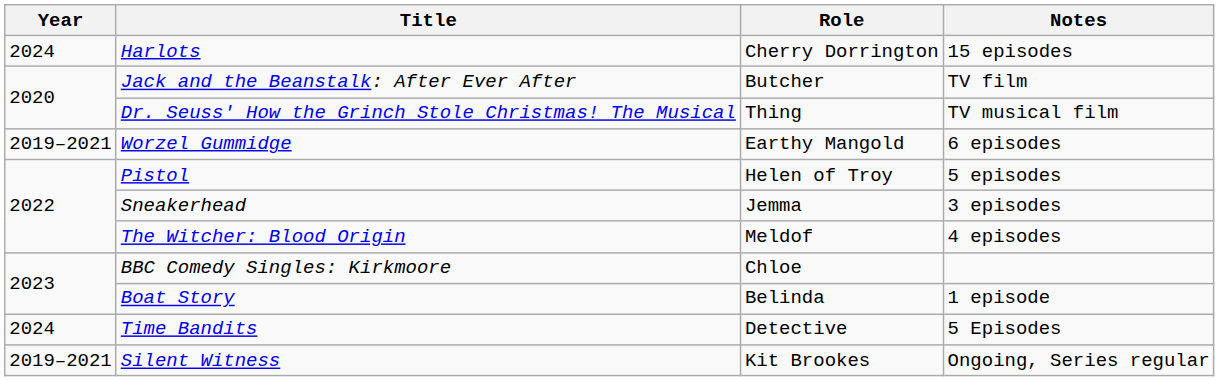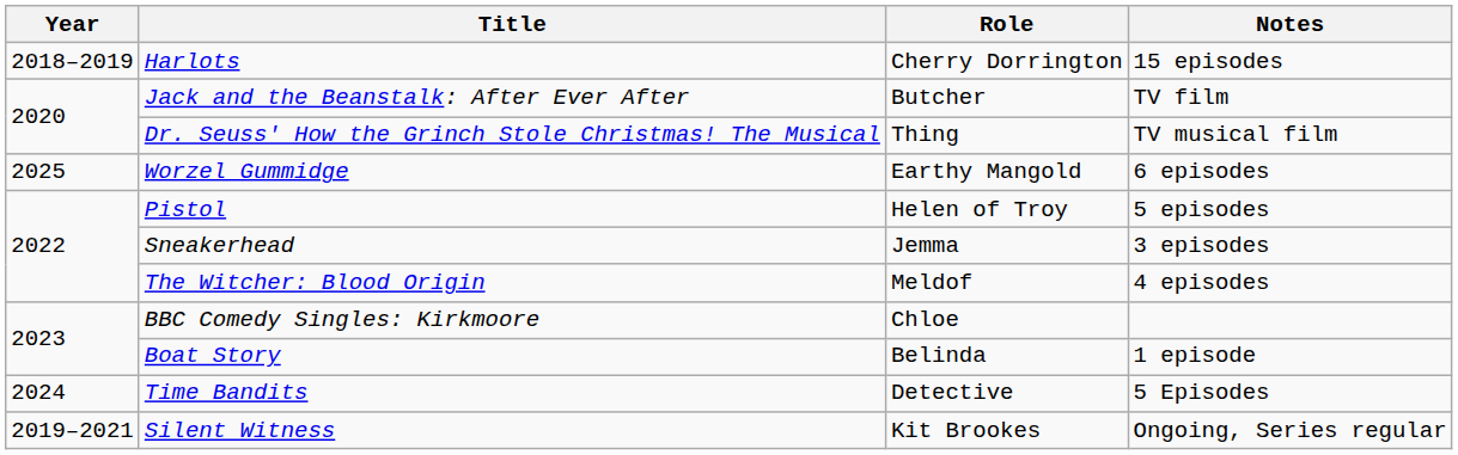Harlots | Year: 2024 -> 2018–2019
Worzel Gummidge | Year: 2019–2021 -> 2025
